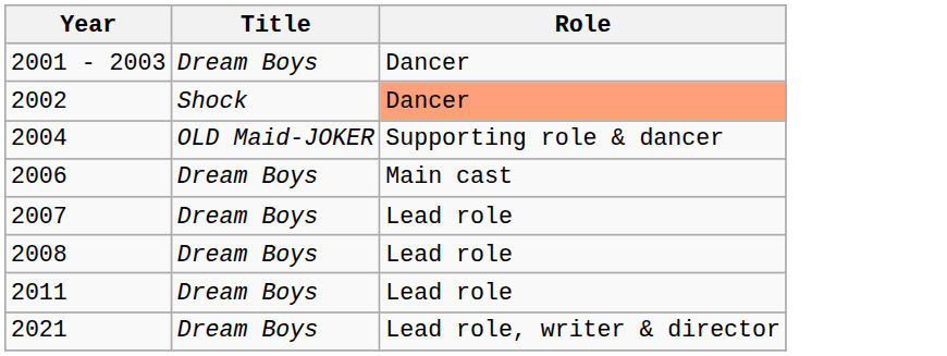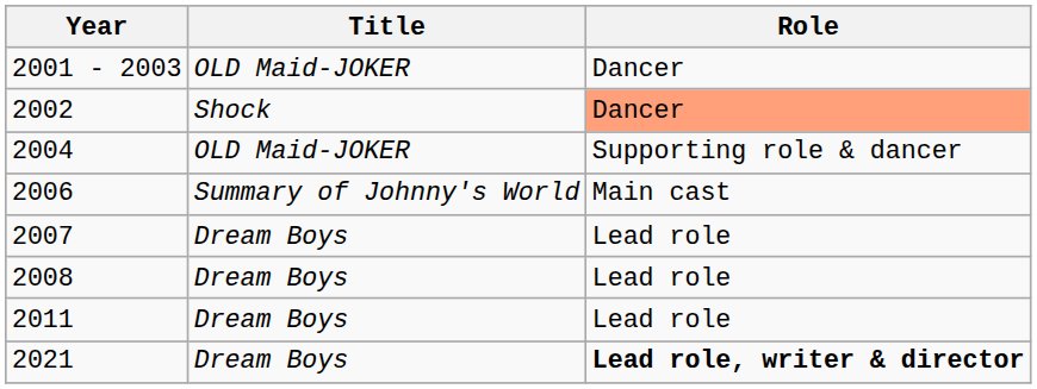2001 - 2003 | Title: Dream Boys -> OLD Maid-JOKER
2006 | Title: Dream Boys -> Summary of Johnny's World
2021 | Role: normal -> bold
